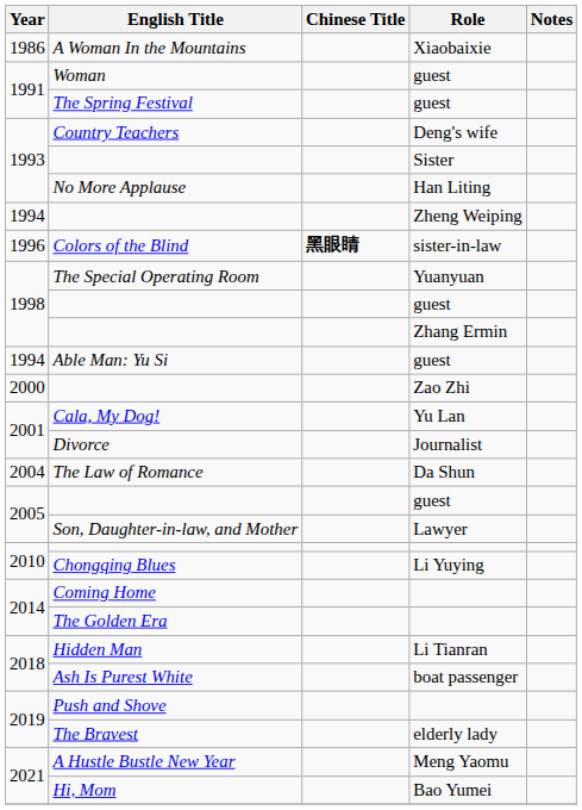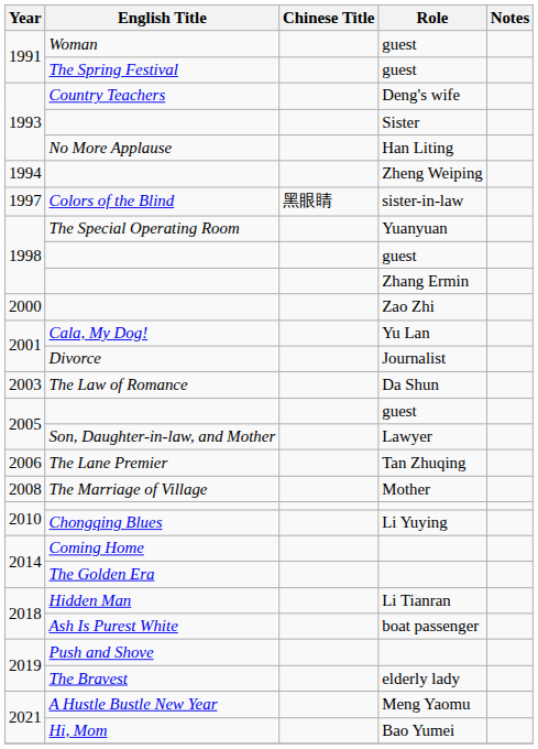- row: 1986 | A Woman In the Mountains | Xiaobaixie
Colors of the Blind | Year: 1996 -> 1997
Colors of the Blind | Chinese Title: bold -> normal
- row: 1994 | Able Man: Yu Si | guest
The Law of Romance | Year: 2004 -> 2003
+ row: 2006 | The Lane Premier | Tan Zhuqing
+ row: 2008 | The Marriage of Village | Mother
